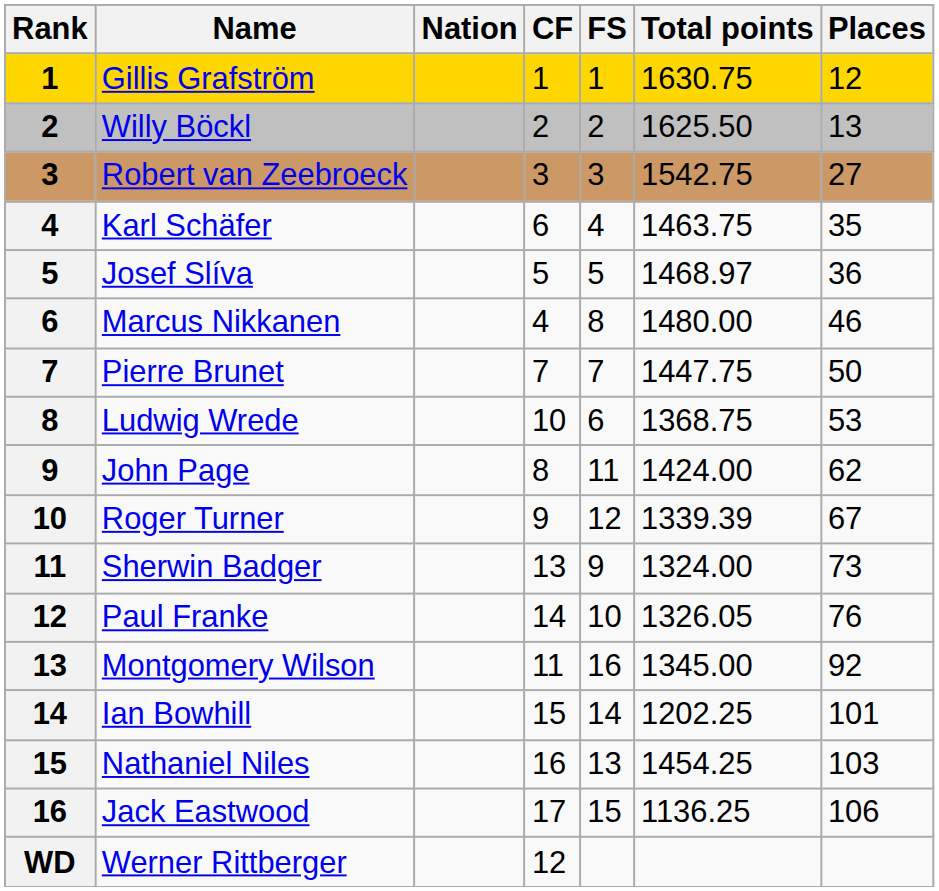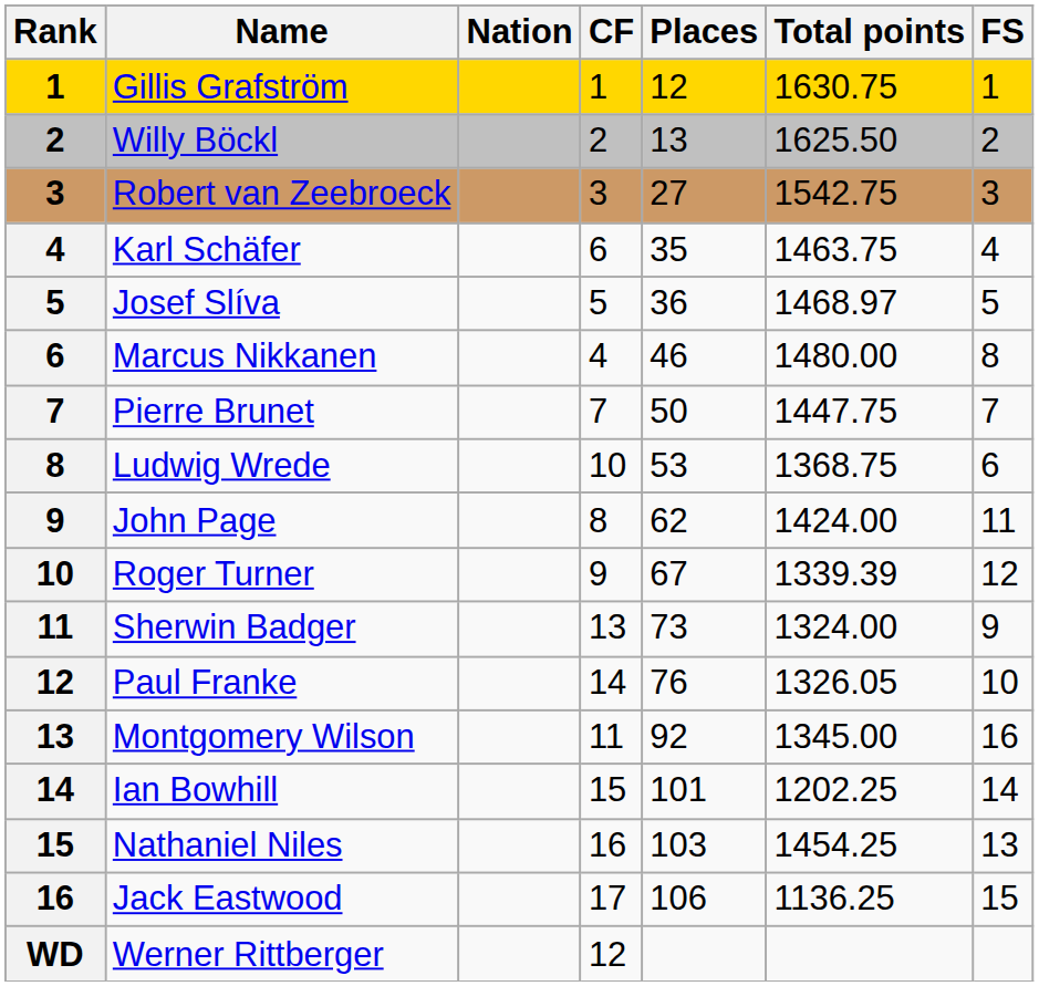columns swapped: FS <-> Places
